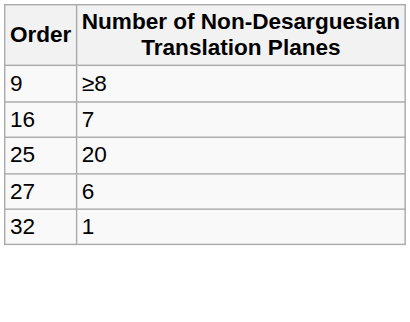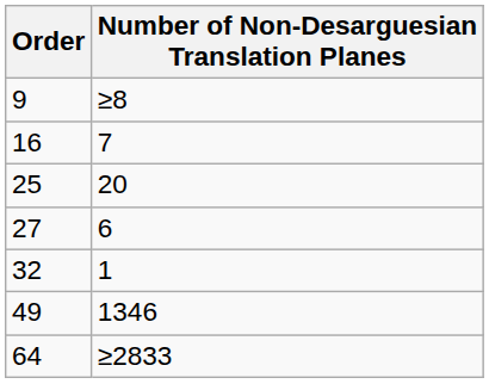+ row: 49 | 1346
+ row: 64 | ≥2833
